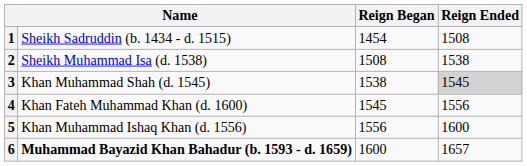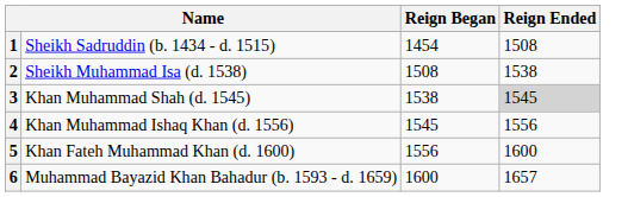4 | column 2: Khan Fateh Muhammad Khan (d. 1600) -> Khan Muhammad Ishaq Khan (d. 1556)
5 | column 2: Khan Muhammad Ishaq Khan (d. 1556) -> Khan Fateh Muhammad Khan (d. 1600)
6 | column 2: bold -> normal
